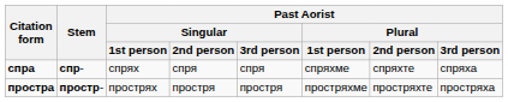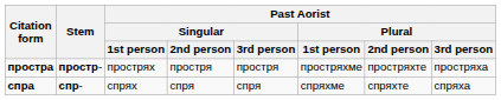rows swapped: спра <-> простра
